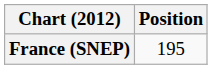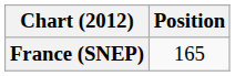France (SNEP) | Position: 195 -> 165
